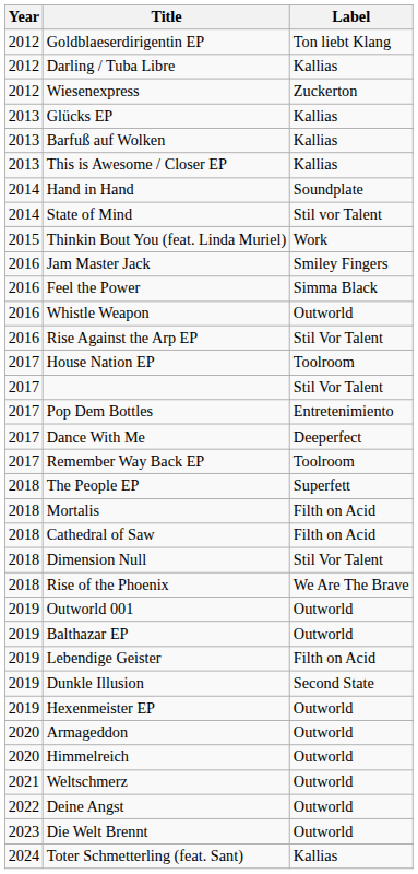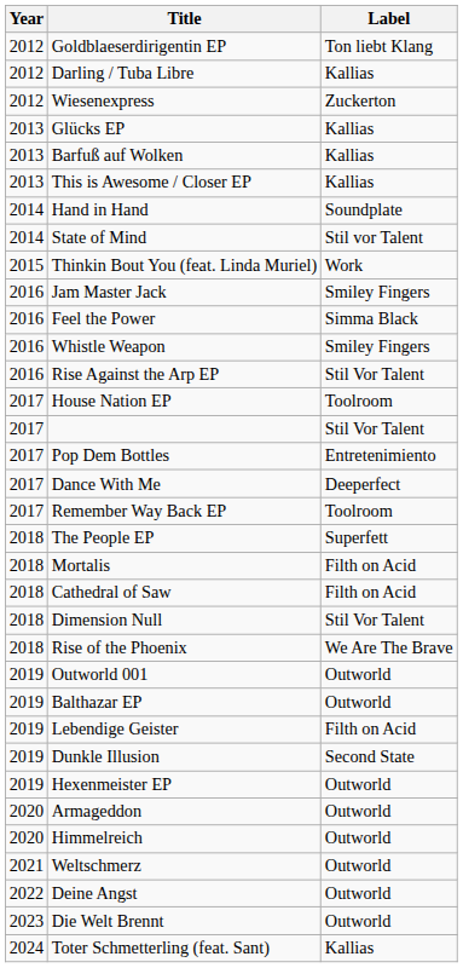Whistle Weapon | Label: Outworld -> Smiley Fingers
